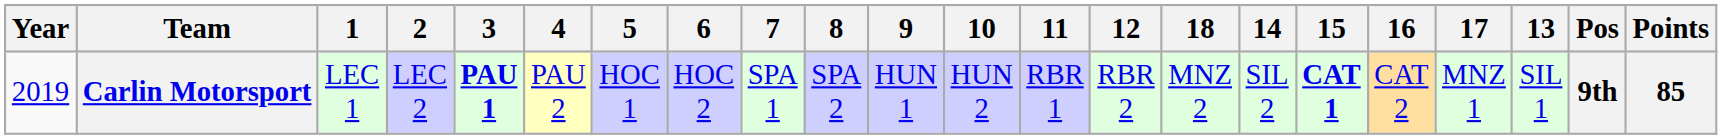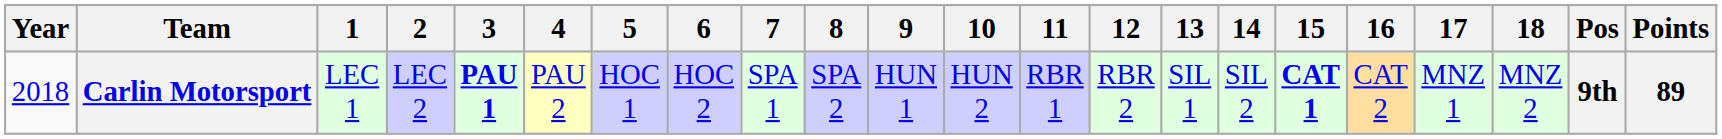columns swapped: 13 <-> 18
Carlin Motorsport | Year: 2019 -> 2018
Carlin Motorsport | Points: 85 -> 89
